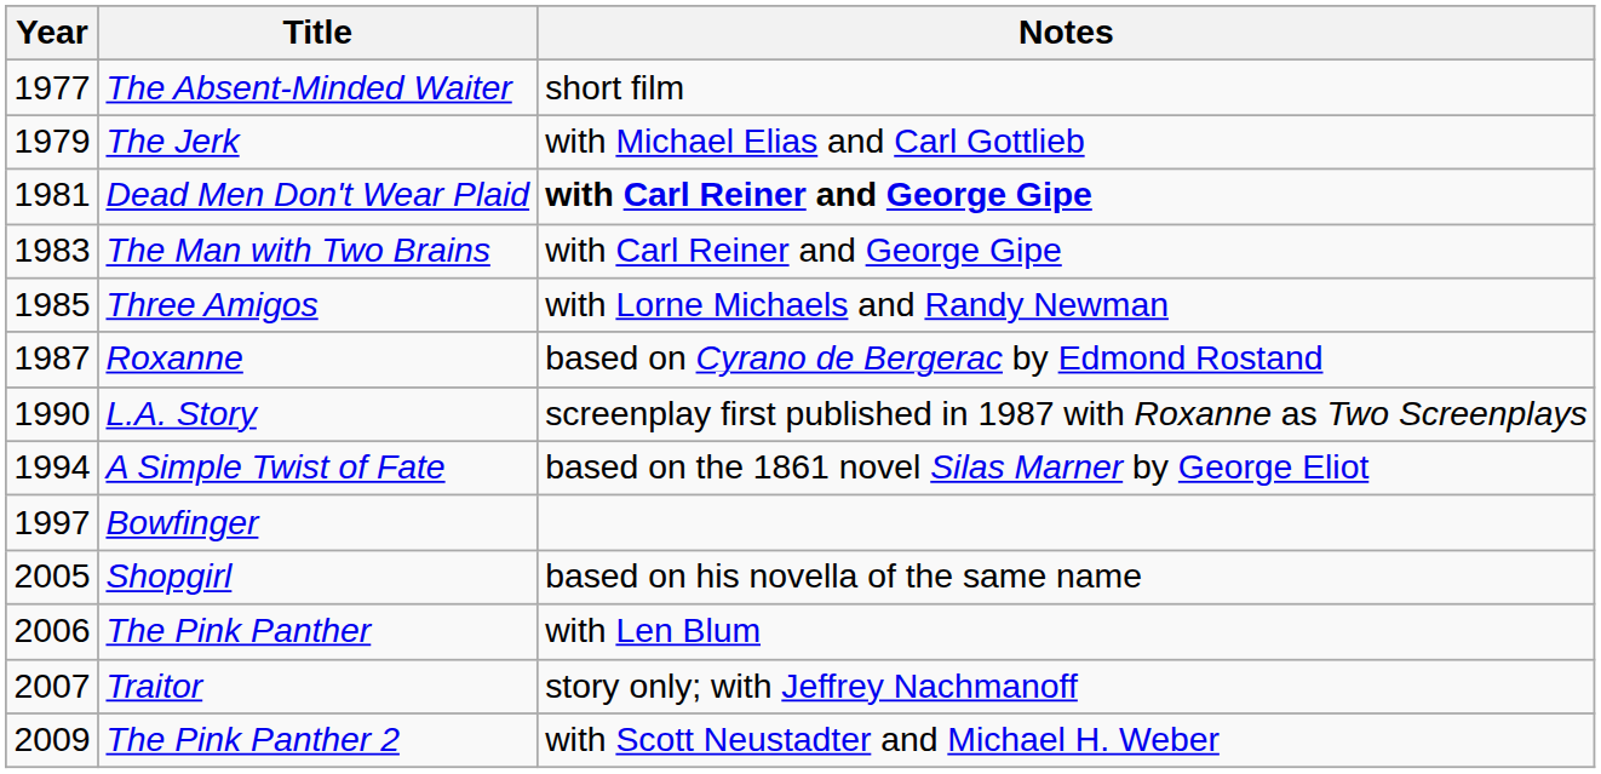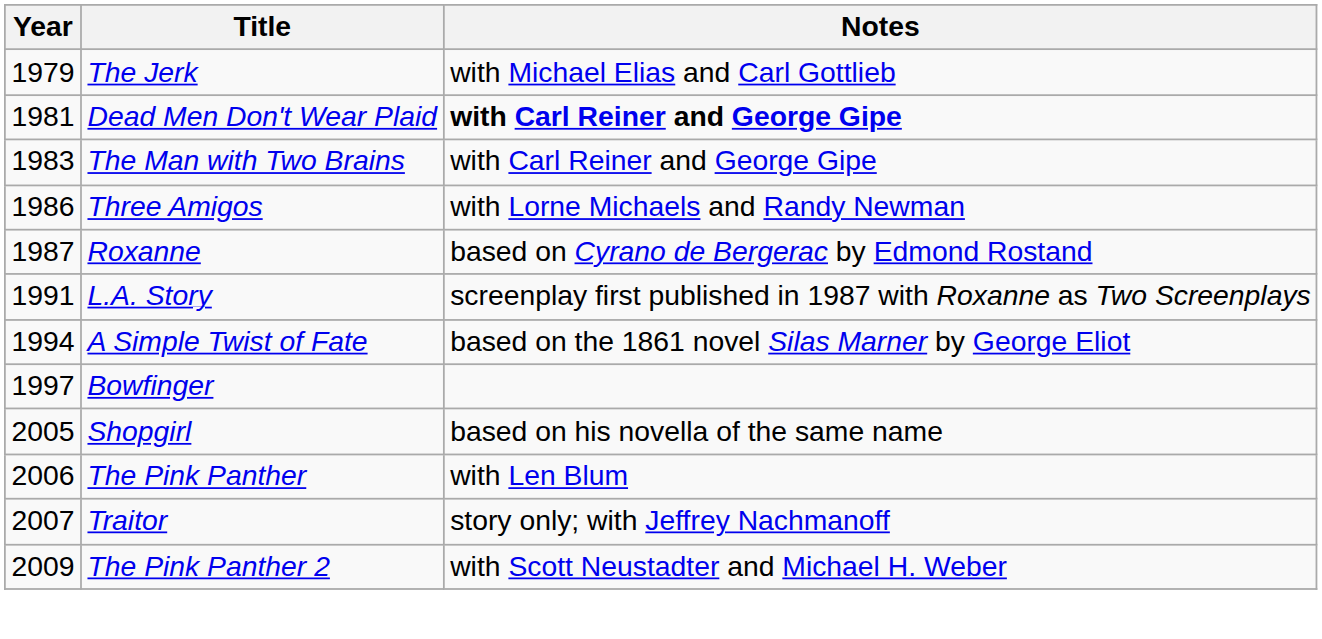- row: 1977 | The Absent-Minded Waiter | short film
Three Amigos | Year: 1985 -> 1986
L.A. Story | Year: 1990 -> 1991
